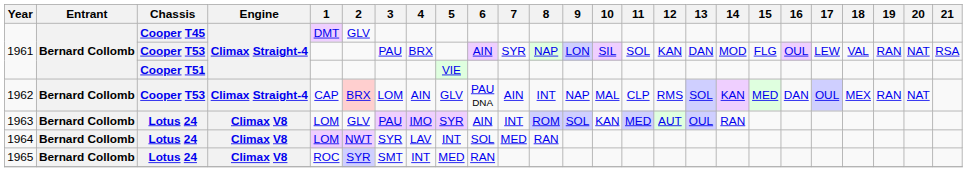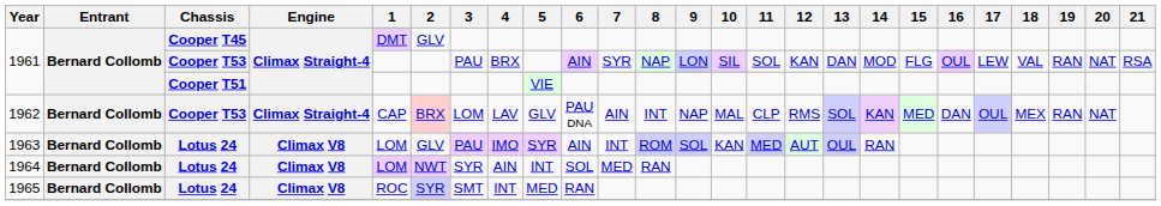1962 | 4: AIN -> LAV
1964 | 4: LAV -> AIN
